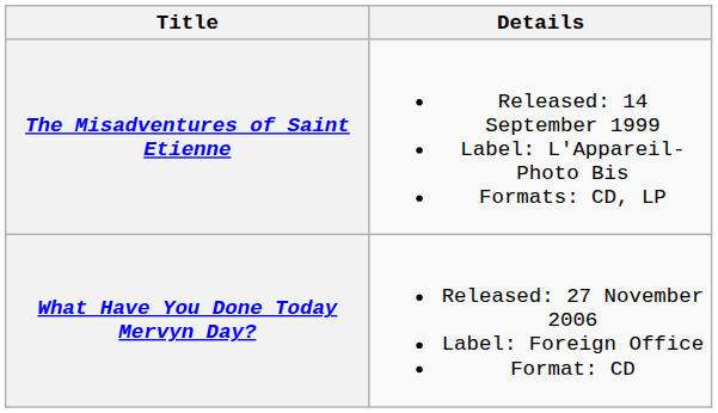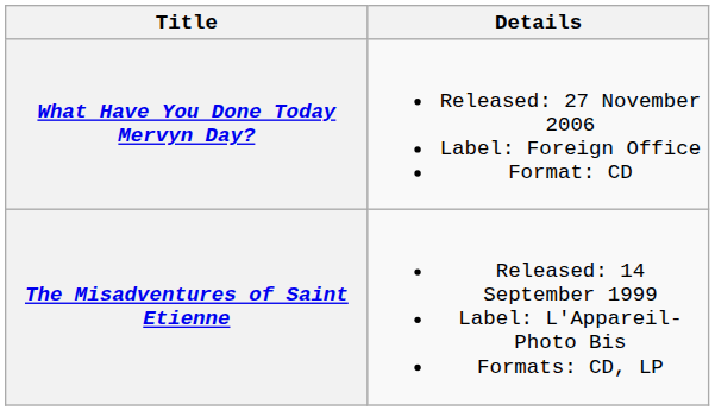rows swapped: The Misadventures of Saint Etienne <-> What Have You Done Today Mervyn Day?
